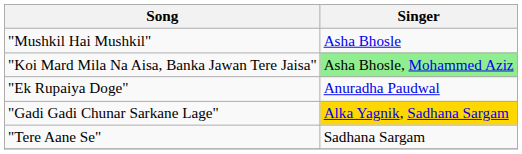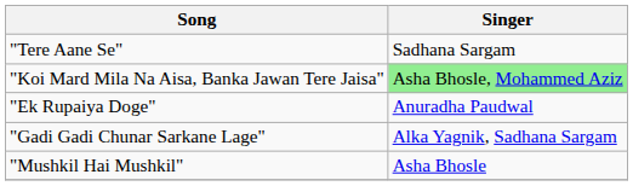rows swapped: "Mushkil Hai Mushkil" <-> "Tere Aane Se"
"Gadi Gadi Chunar Sarkane Lage" | Singer: gold background -> no background
